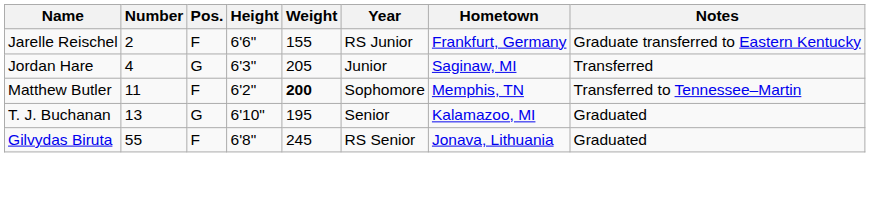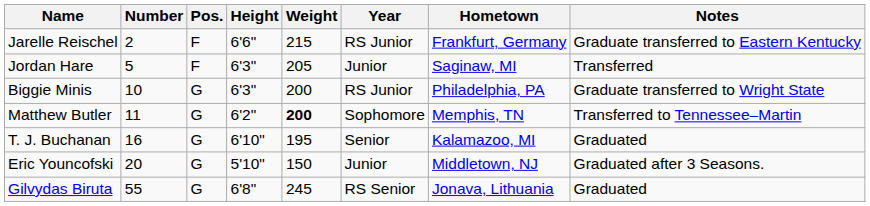Jarelle Reischel | Weight: 155 -> 215
Jordan Hare | Number: 4 -> 5
Jordan Hare | Pos.: G -> F
+ row: Biggie Minis | 10 | G | 6'3" | 200 | RS Junior | Philadelphia, PA | Graduate transferred to Wright State
Matthew Butler | Pos.: F -> G
T. J. Buchanan | Number: 13 -> 16
+ row: Eric Youncofski | 20 | G | 5'10" | 150 | Junior | Middletown, NJ | Graduated after 3 Seasons.
Gilvydas Biruta | Pos.: F -> G
